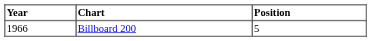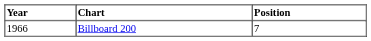Billboard 200 | Position: 5 -> 7
